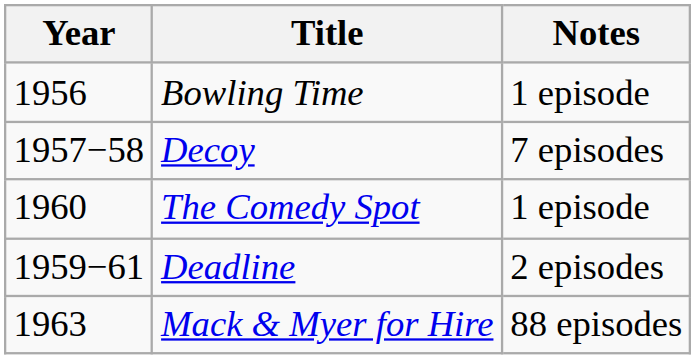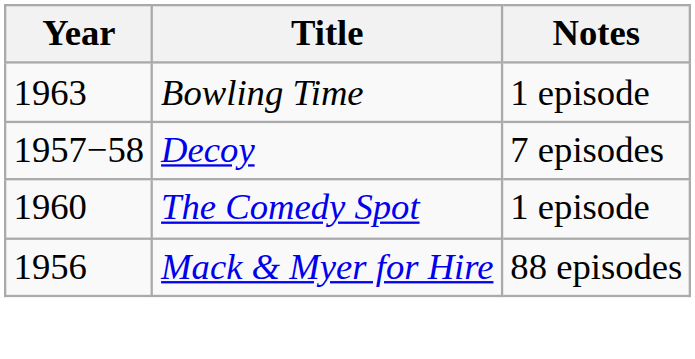Bowling Time | Year: 1956 -> 1963
- row: 1959−61 | Deadline | 2 episodes
Mack & Myer for Hire | Year: 1963 -> 1956
